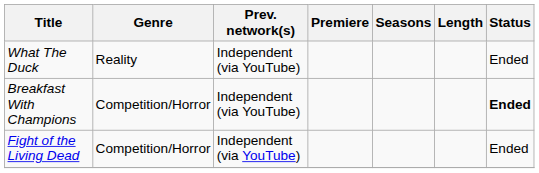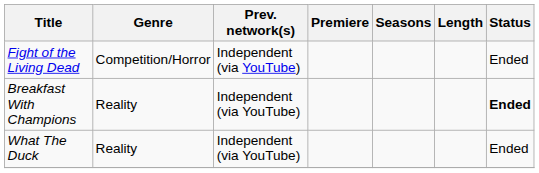rows swapped: Fight of the Living Dead <-> What The Duck
Breakfast With Champions | Genre: Competition/Horror -> Reality
